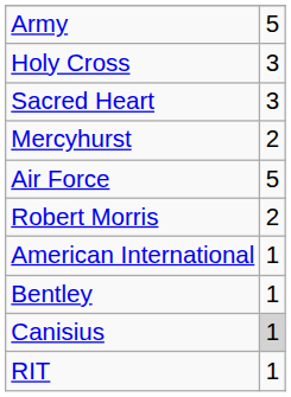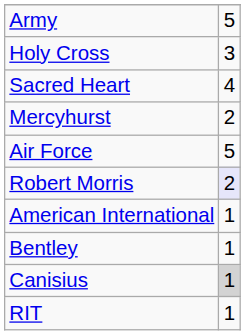Sacred Heart | column 2: 3 -> 4
Robert Morris | column 2: no background -> lavender background
